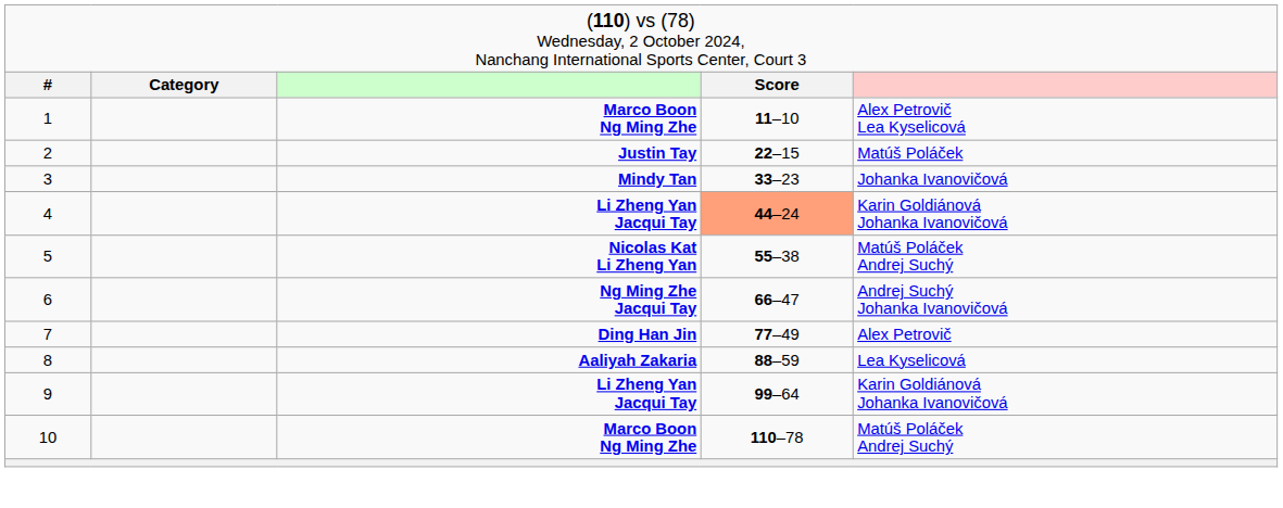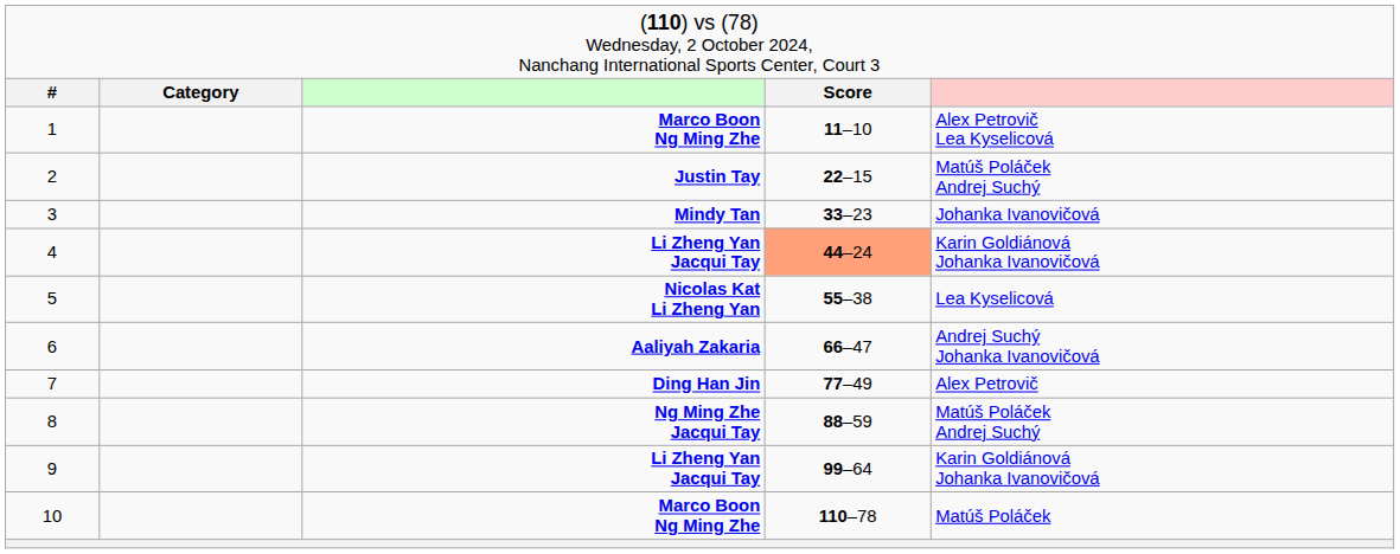2 | column 5: Matúš Poláček -> Matúš Poláček Andrej Suchý
5 | column 5: Matúš Poláček Andrej Suchý -> Lea Kyselicová
6 | column 3: Ng Ming Zhe Jacqui Tay -> Aaliyah Zakaria
8 | column 3: Aaliyah Zakaria -> Ng Ming Zhe Jacqui Tay
8 | column 5: Lea Kyselicová -> Matúš Poláček Andrej Suchý
10 | column 5: Matúš Poláček Andrej Suchý -> Matúš Poláček
